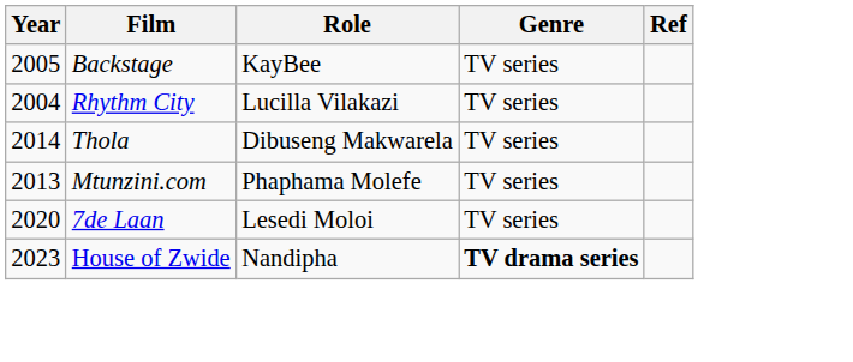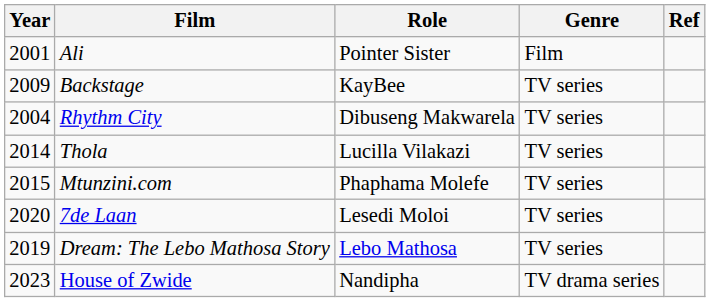+ row: 2001 | Ali | Pointer Sister | Film
Backstage | Year: 2005 -> 2009
Rhythm City | Role: Lucilla Vilakazi -> Dibuseng Makwarela
Thola | Role: Dibuseng Makwarela -> Lucilla Vilakazi
Mtunzini.com | Year: 2013 -> 2015
+ row: 2019 | Dream: The Lebo Mathosa Story | Lebo Mathosa | TV series
House of Zwide | Genre: bold -> normal
